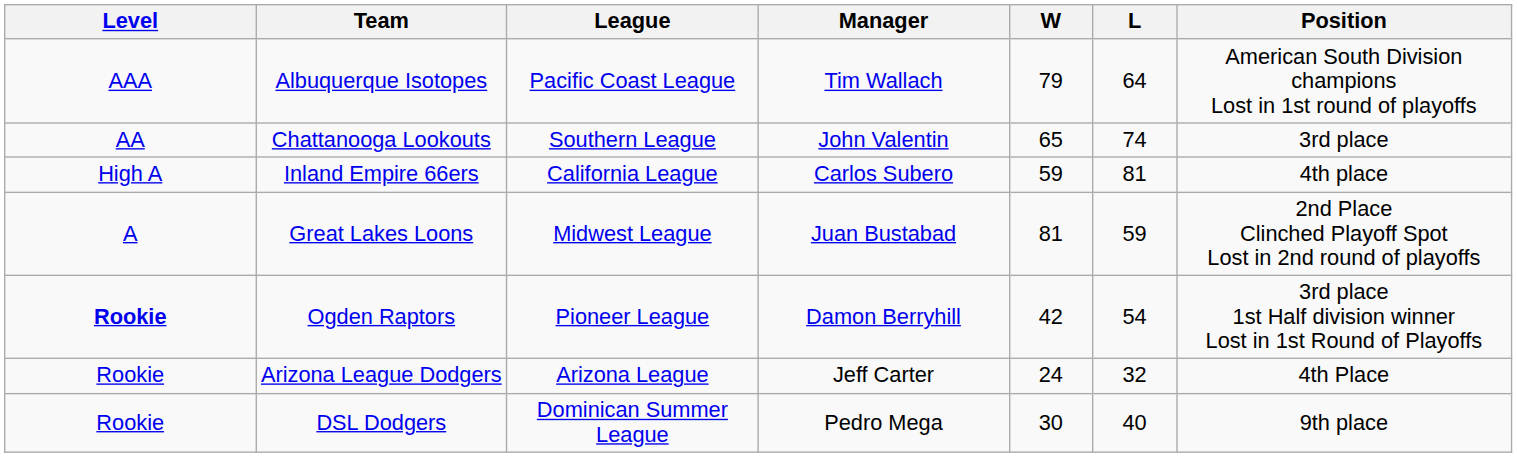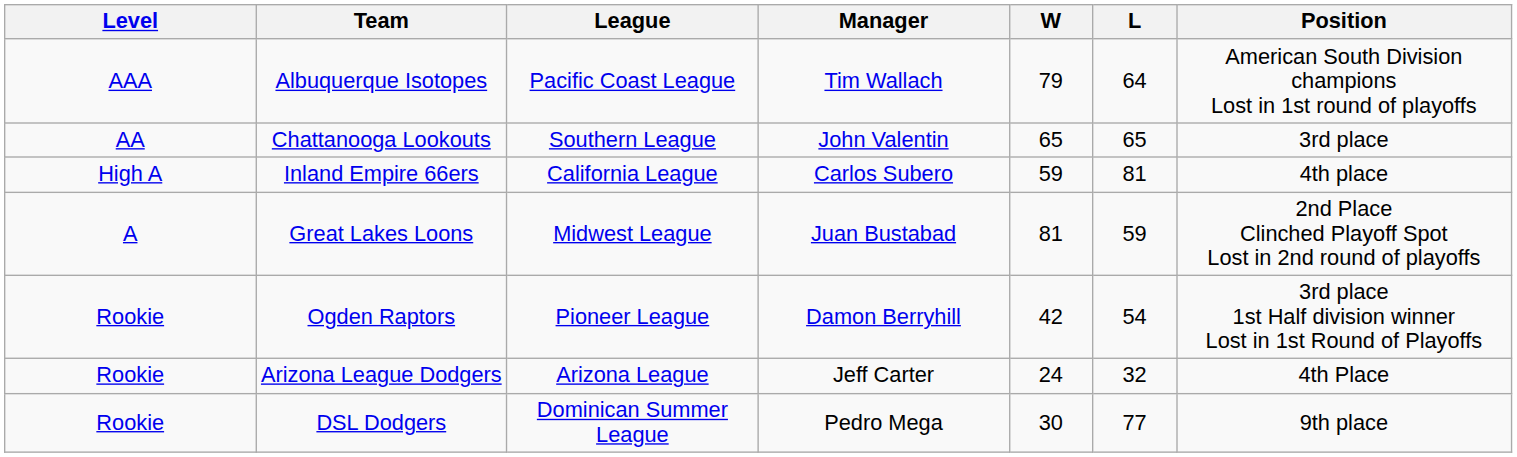Chattanooga Lookouts | L: 74 -> 65
Ogden Raptors | Level: bold -> normal
DSL Dodgers | L: 40 -> 77
